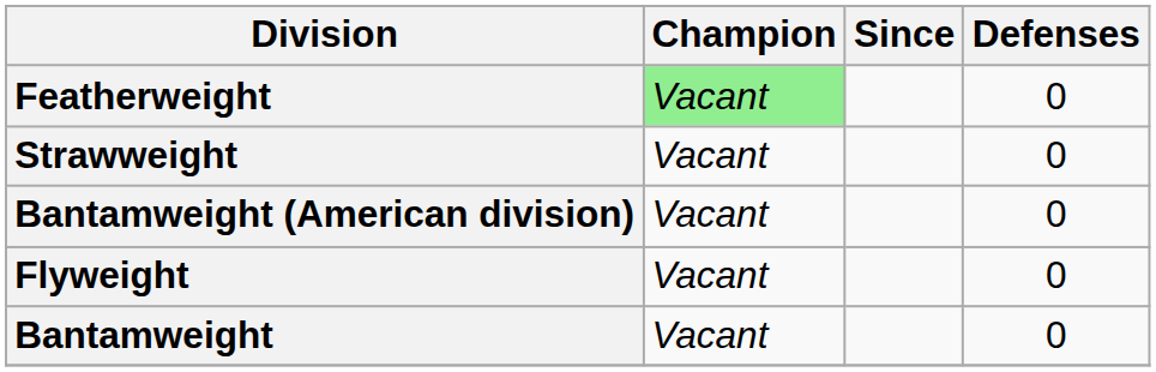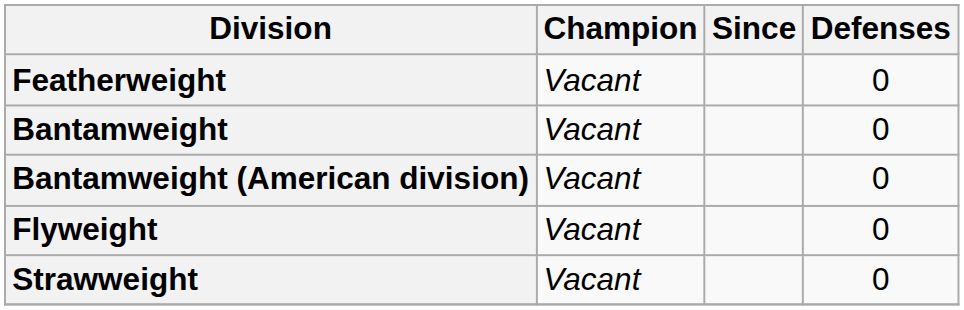Featherweight | Champion: lightgreen background -> no background
rows swapped: Bantamweight <-> Strawweight
